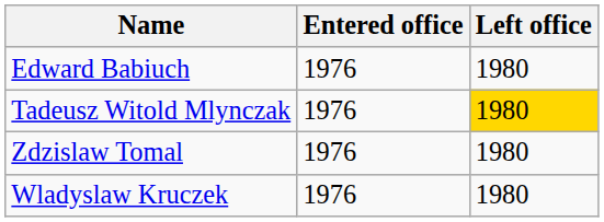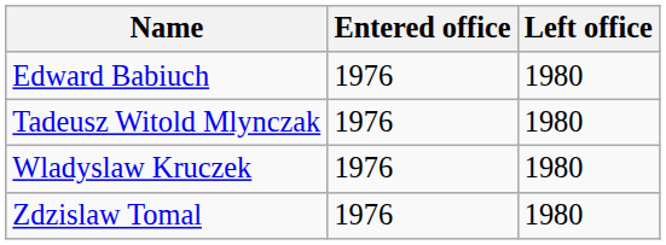Tadeusz Witold Mlynczak | Left office: gold background -> no background
rows swapped: Zdzislaw Tomal <-> Wladyslaw Kruczek
